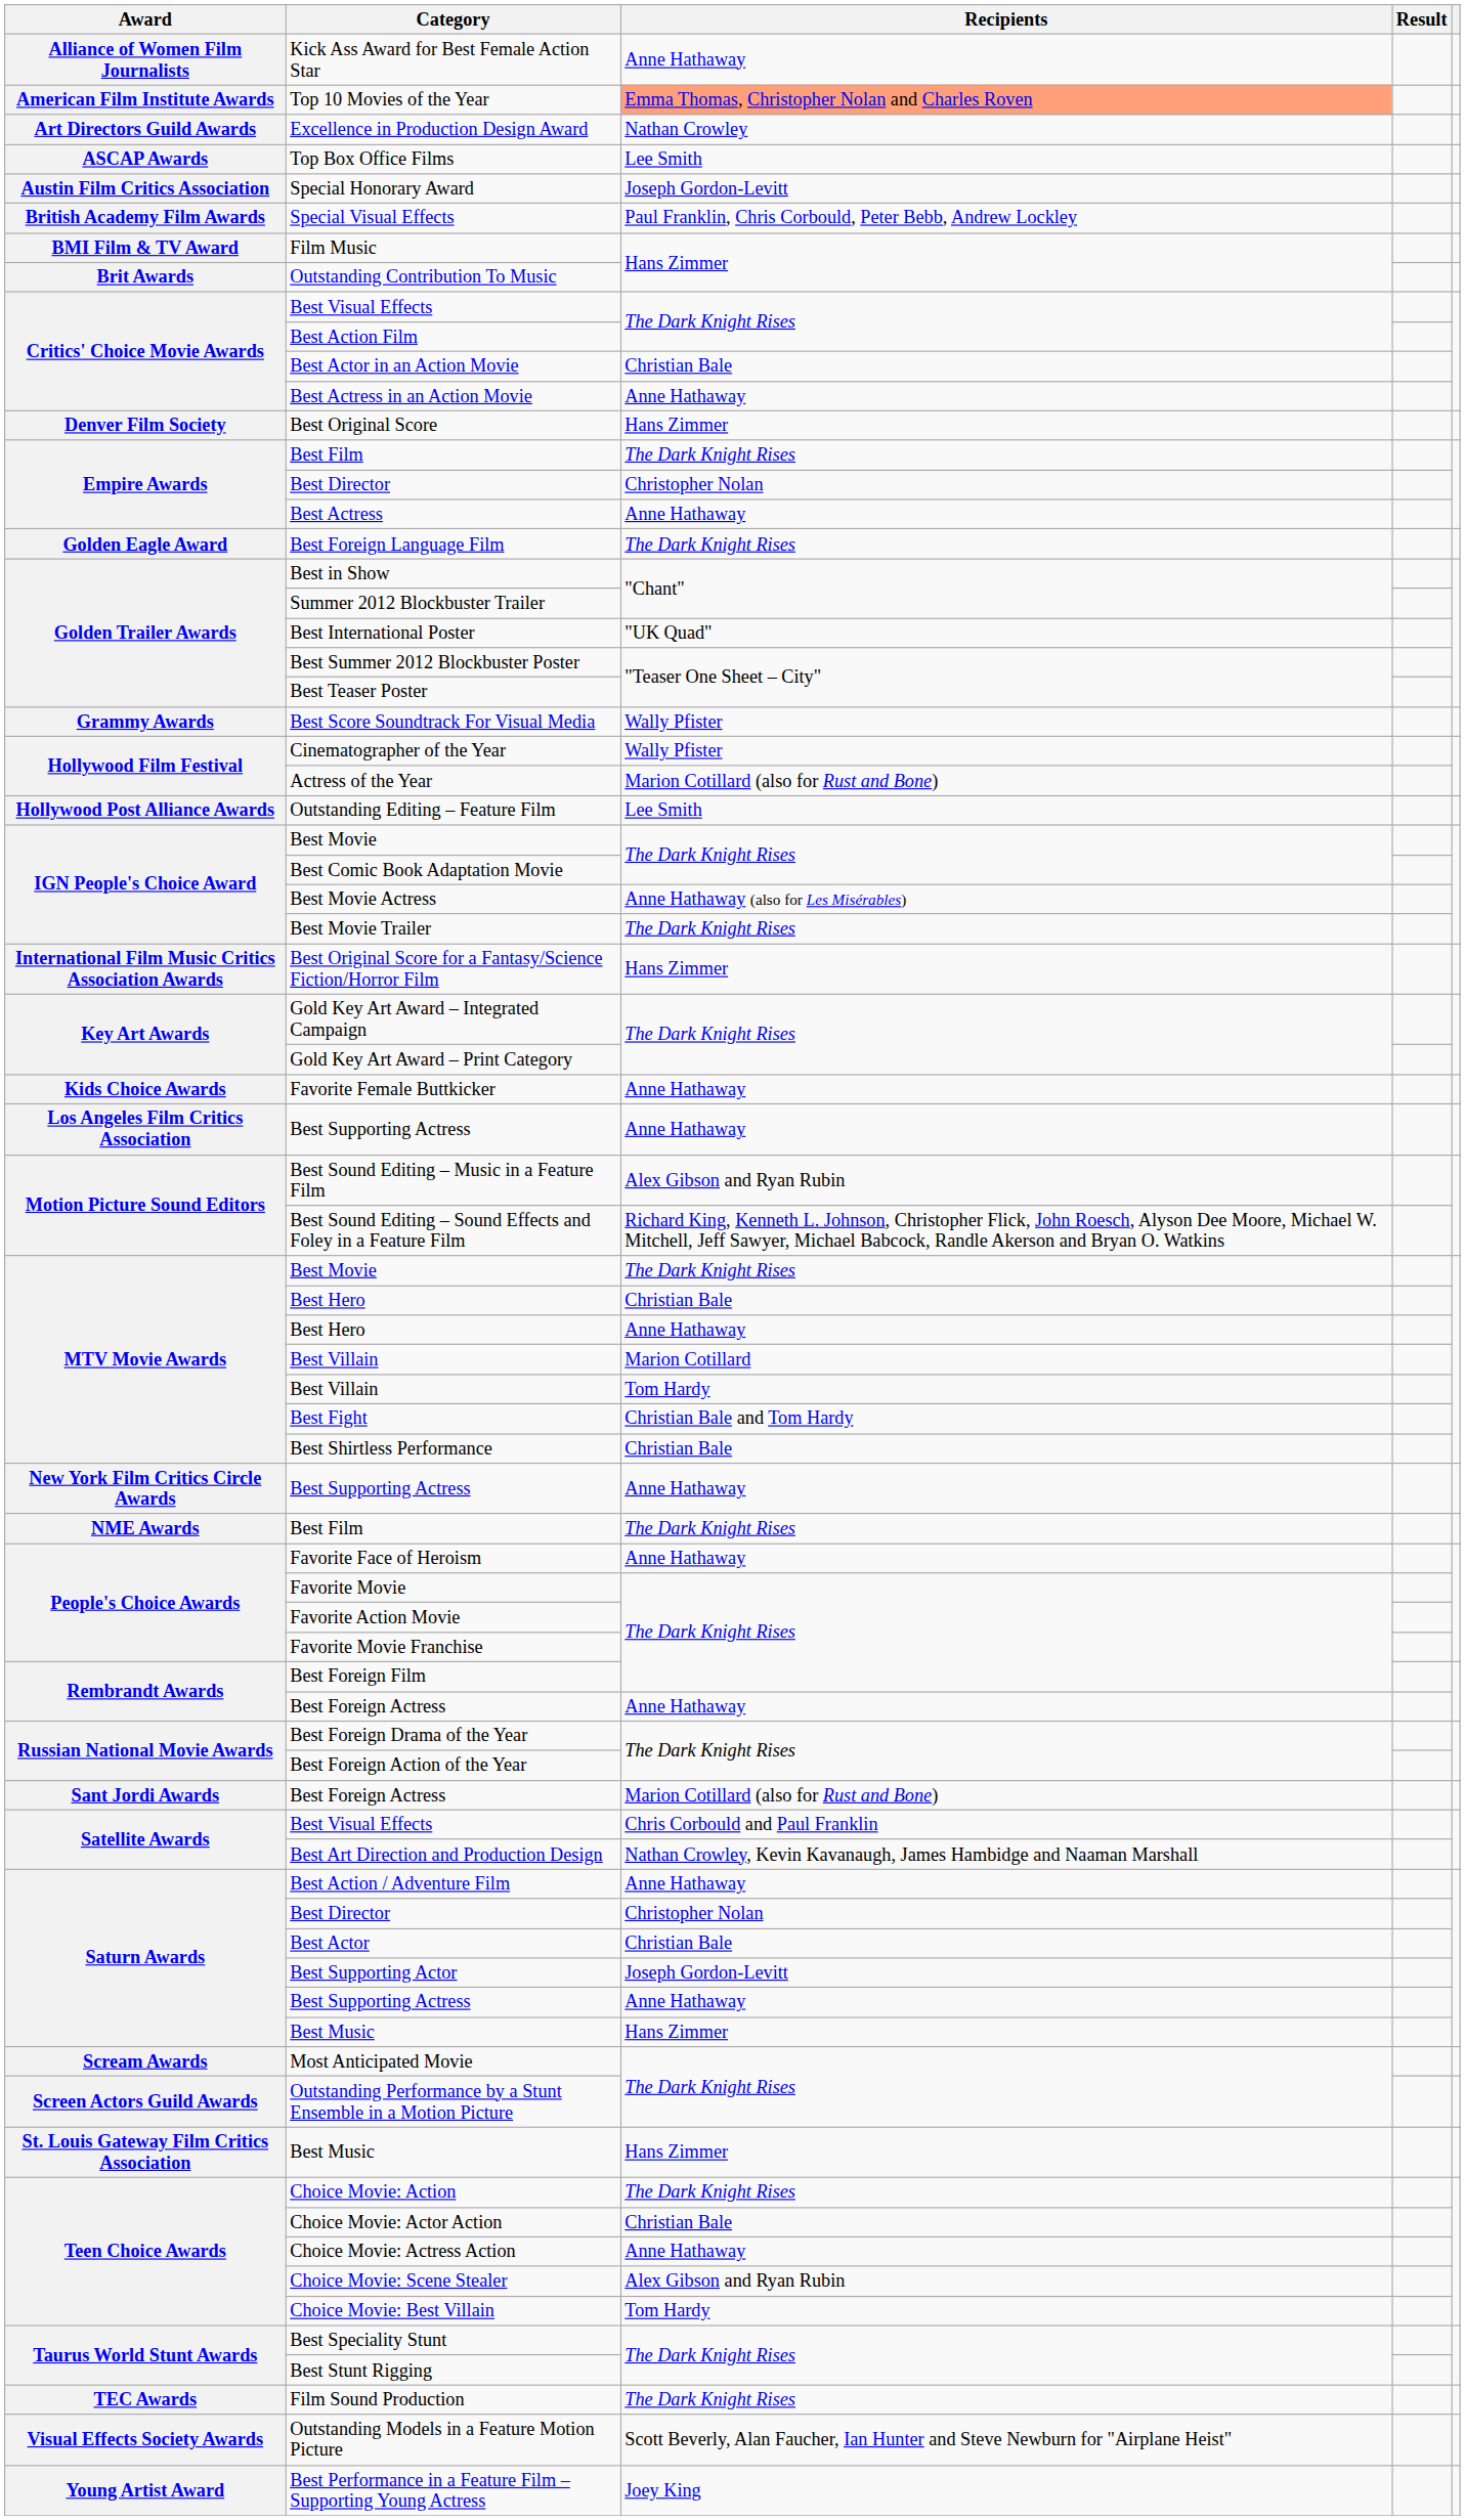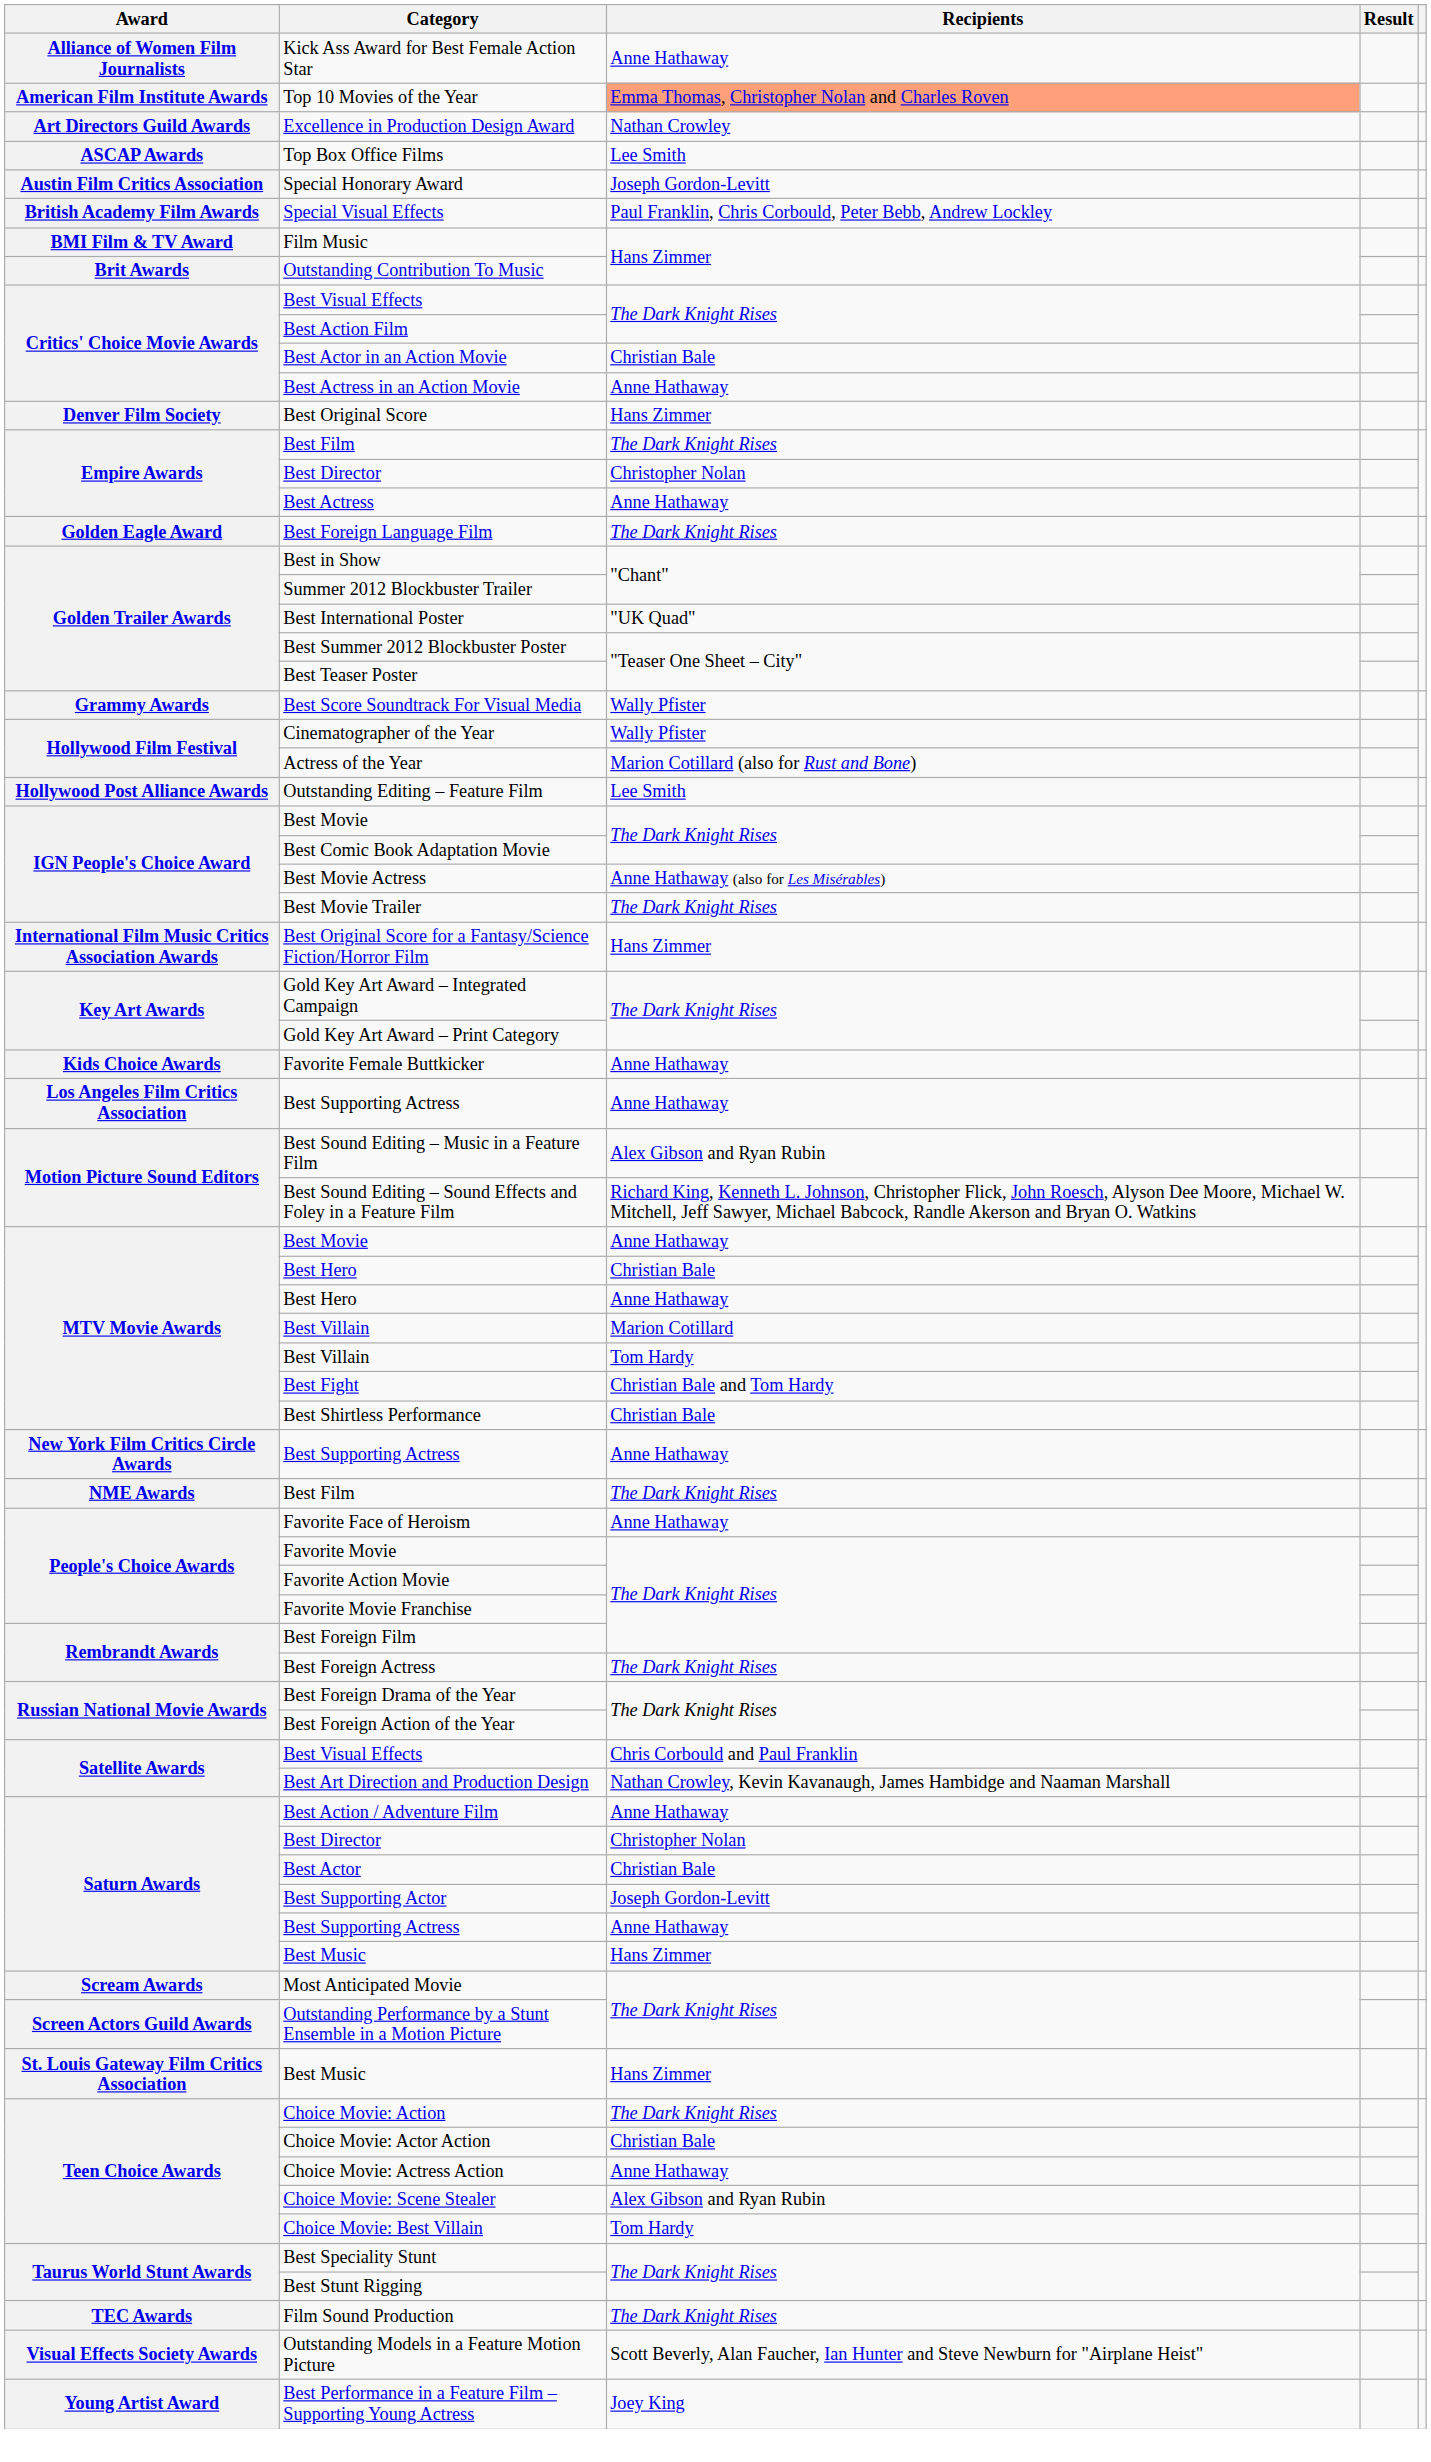MTV Movie Awards / Best Movie | Recipients: The Dark Knight Rises -> Anne Hathaway
Rembrandt Awards / Best Foreign Actress | Recipients: Anne Hathaway -> The Dark Knight Rises
- row: Sant Jordi Awards | Best Foreign Actress | Marion Cotillard (also for Rust and Bone)
